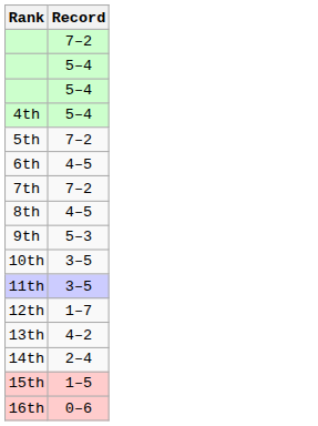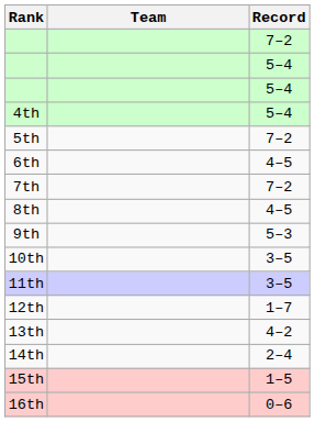+ column: Team
